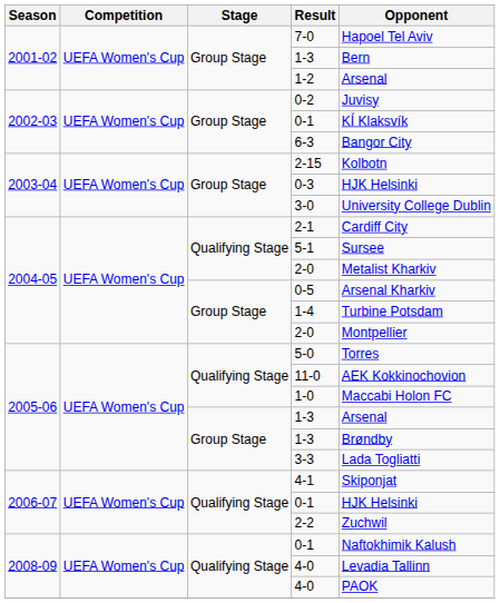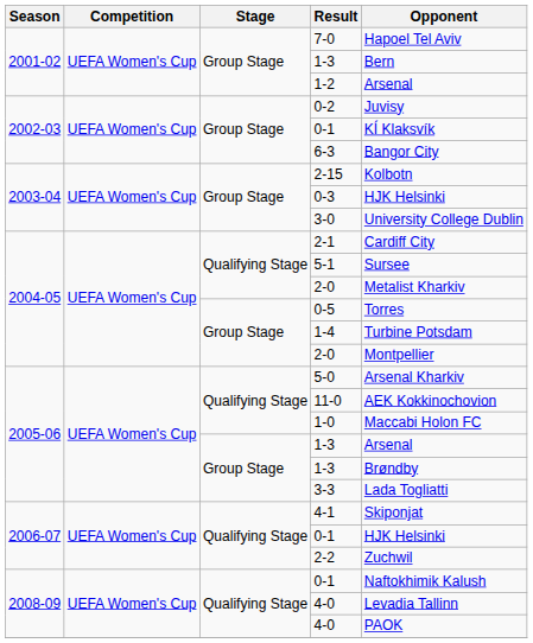0-5 | Opponent: Arsenal Kharkiv -> Torres
5-0 | Opponent: Torres -> Arsenal Kharkiv
